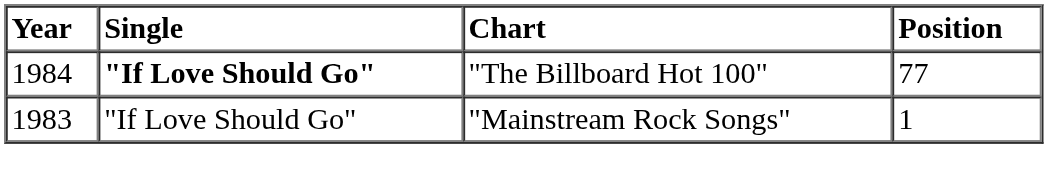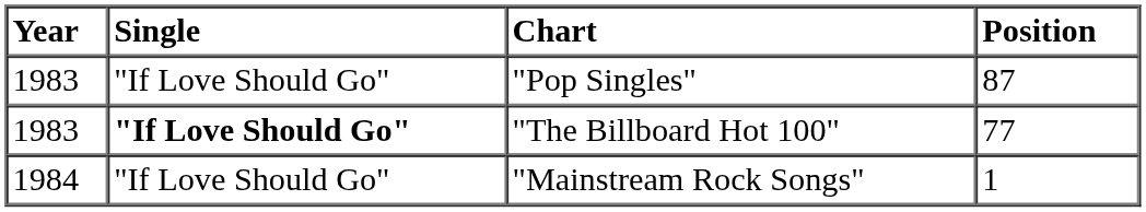+ row: 1983 | "If Love Should Go" | "Pop Singles" | 87
"The Billboard Hot 100" | Year: 1984 -> 1983
"Mainstream Rock Songs" | Year: 1983 -> 1984
